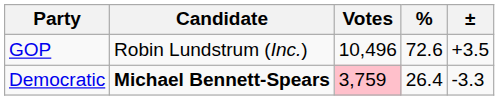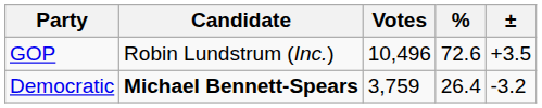Democratic | Votes: pink background -> no background
Democratic | ±: -3.3 -> -3.2
